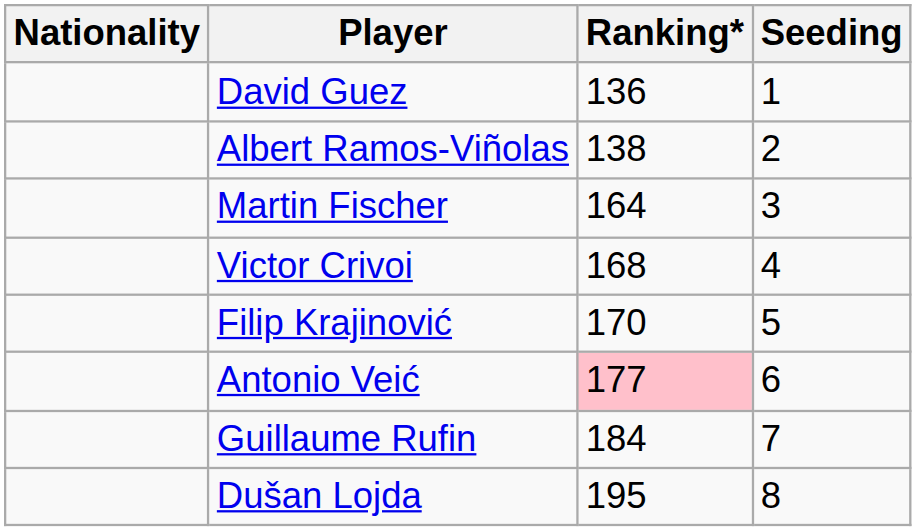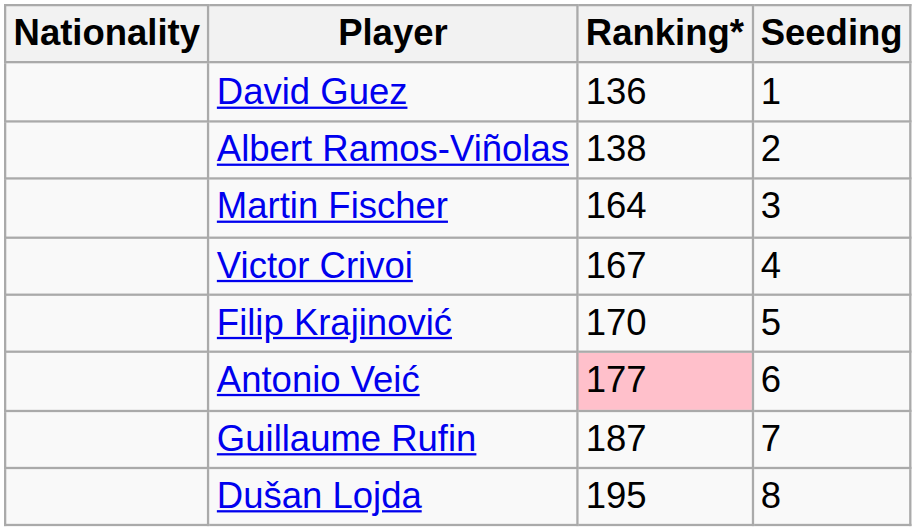Victor Crivoi | Ranking*: 168 -> 167
Guillaume Rufin | Ranking*: 184 -> 187
